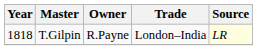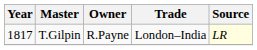T.Gilpin | Year: 1818 -> 1817
